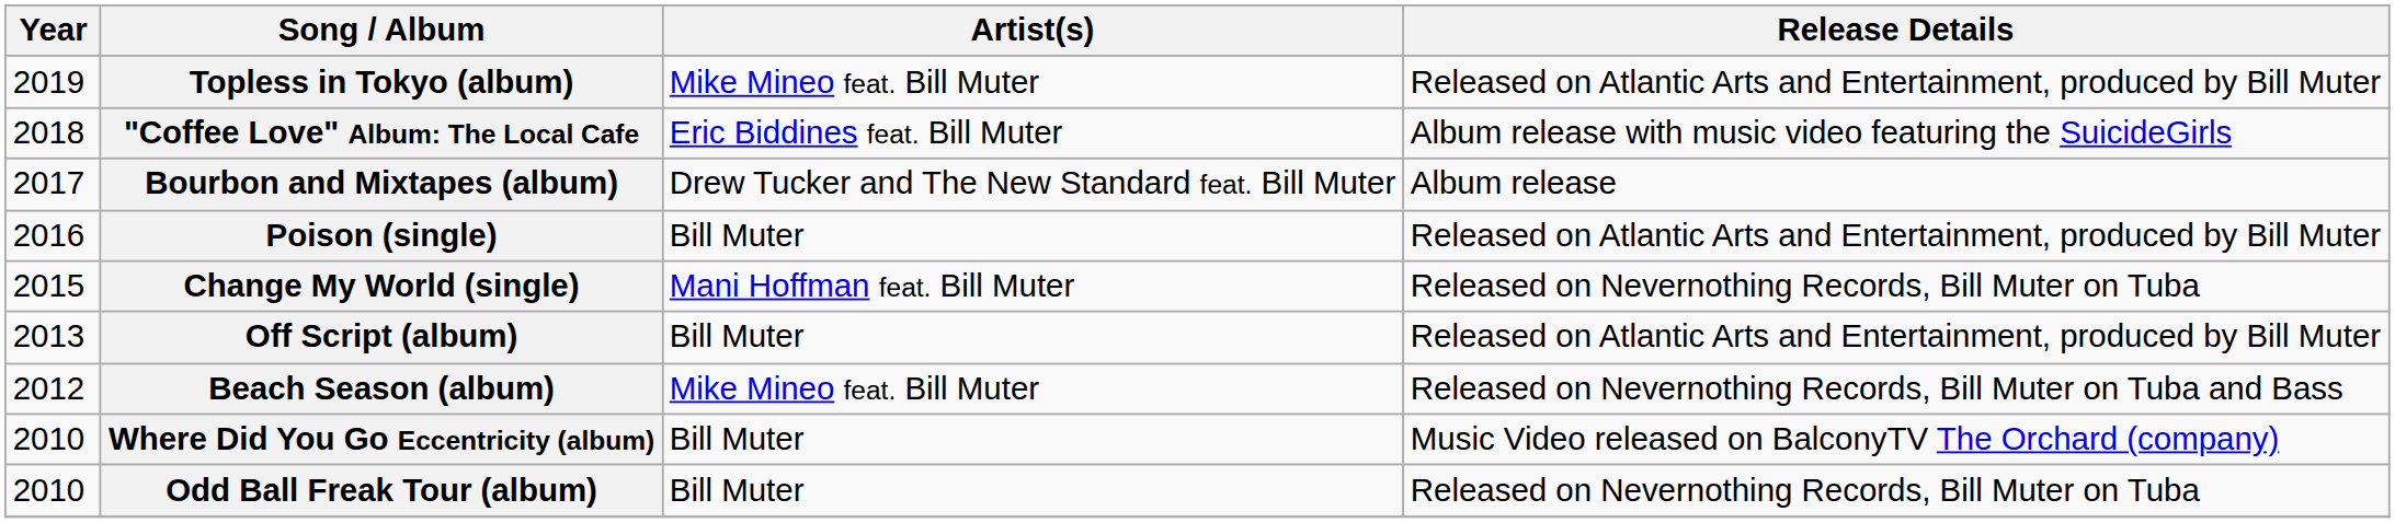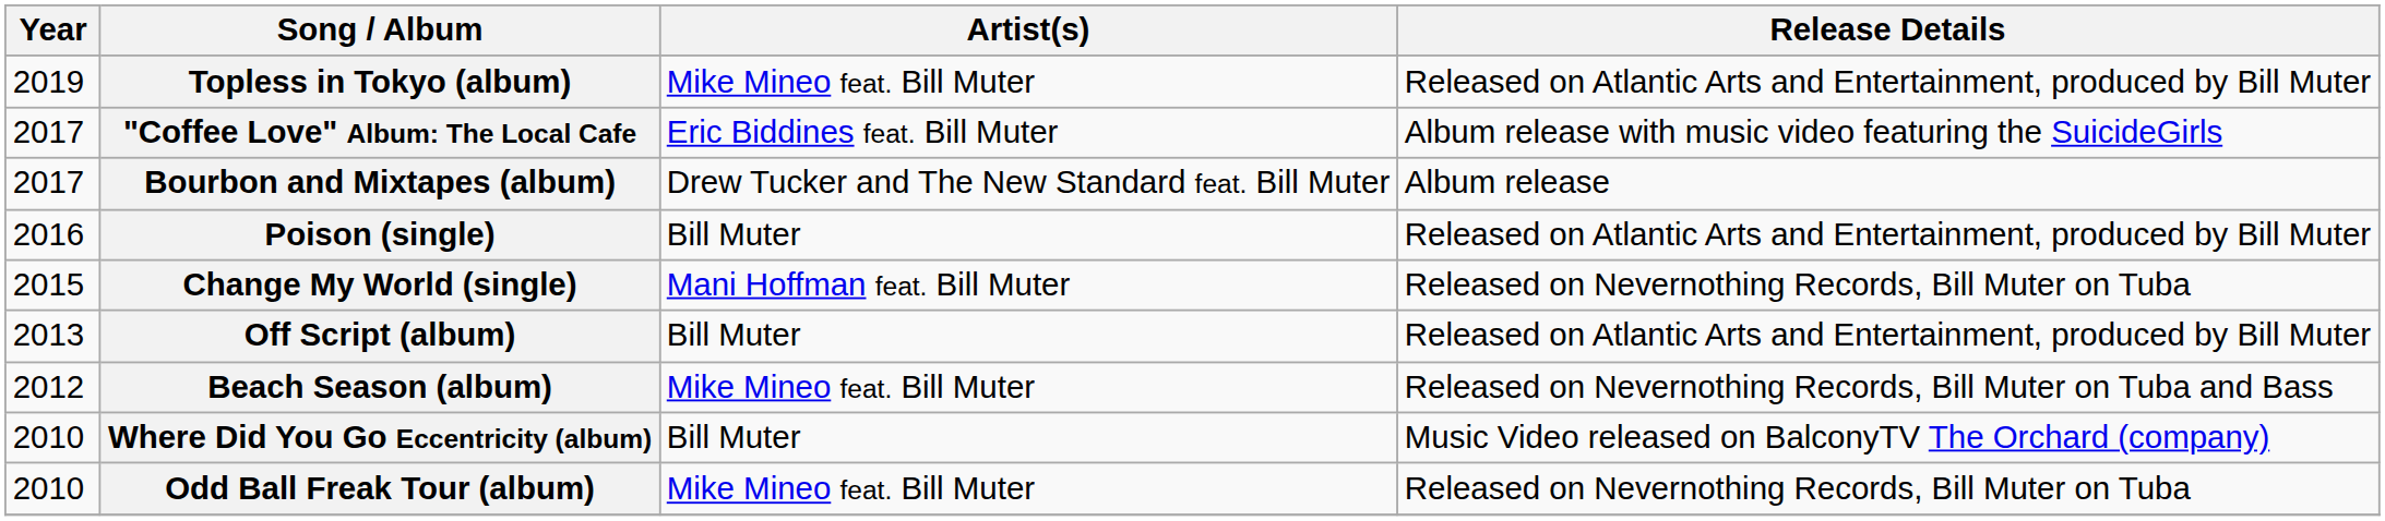"Coffee Love" Album: The Local Cafe | Year: 2018 -> 2017
Odd Ball Freak Tour (album) | Artist(s): Bill Muter -> Mike Mineo feat. Bill Muter
